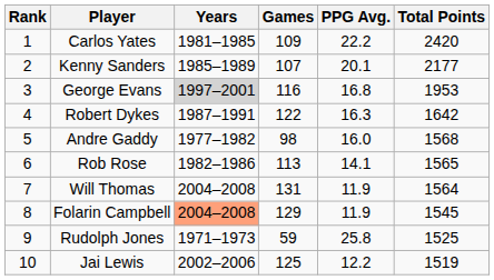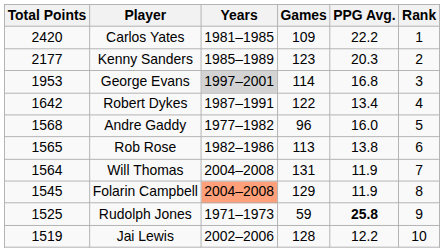columns swapped: Rank <-> Total Points
Kenny Sanders | Games: 107 -> 123
Kenny Sanders | PPG Avg.: 20.1 -> 20.3
George Evans | Games: 116 -> 114
Robert Dykes | PPG Avg.: 16.3 -> 13.4
Andre Gaddy | Games: 98 -> 96
Rob Rose | PPG Avg.: 14.1 -> 13.8
Rudolph Jones | PPG Avg.: normal -> bold
Jai Lewis | Games: 125 -> 128
